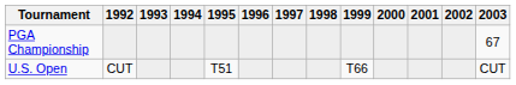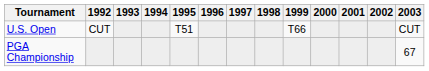rows swapped: U.S. Open <-> PGA Championship
